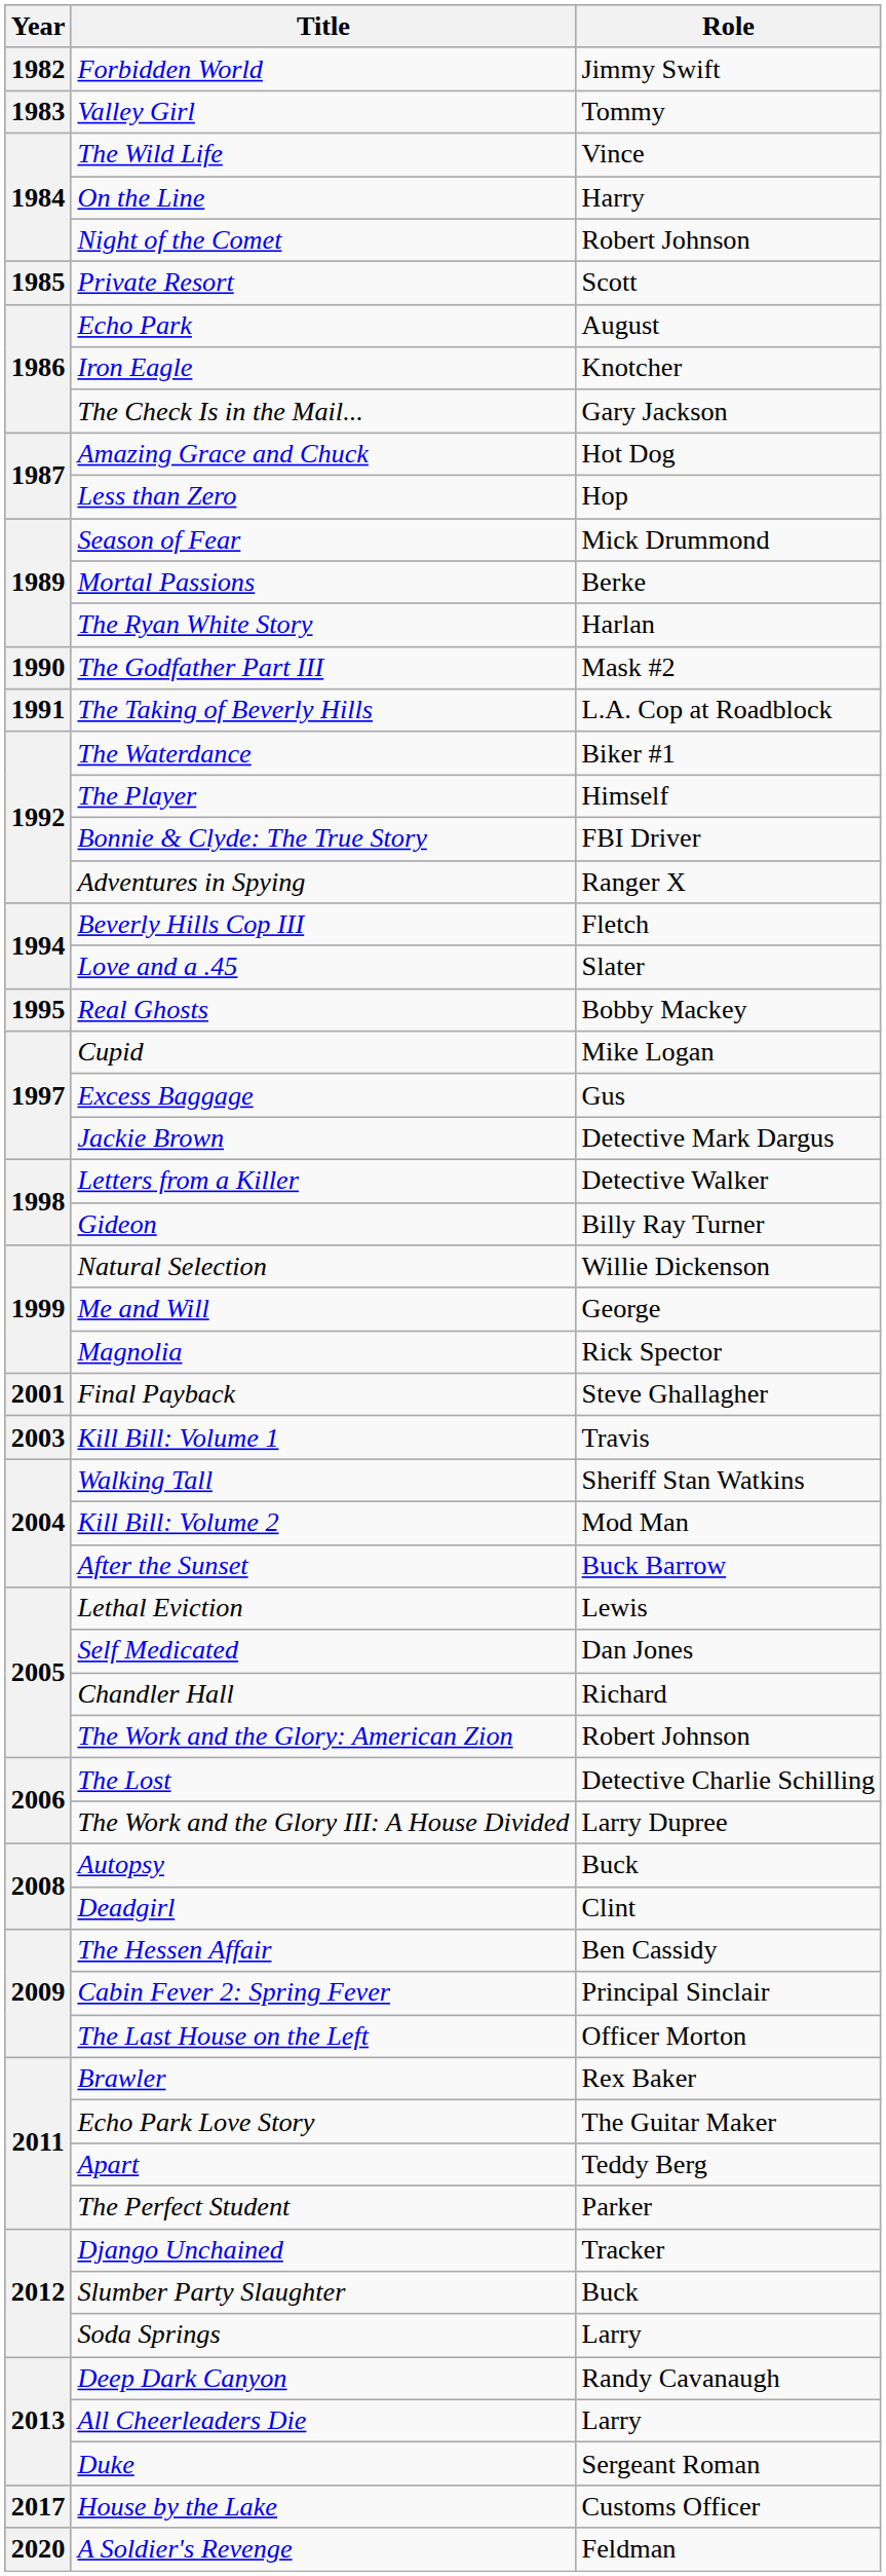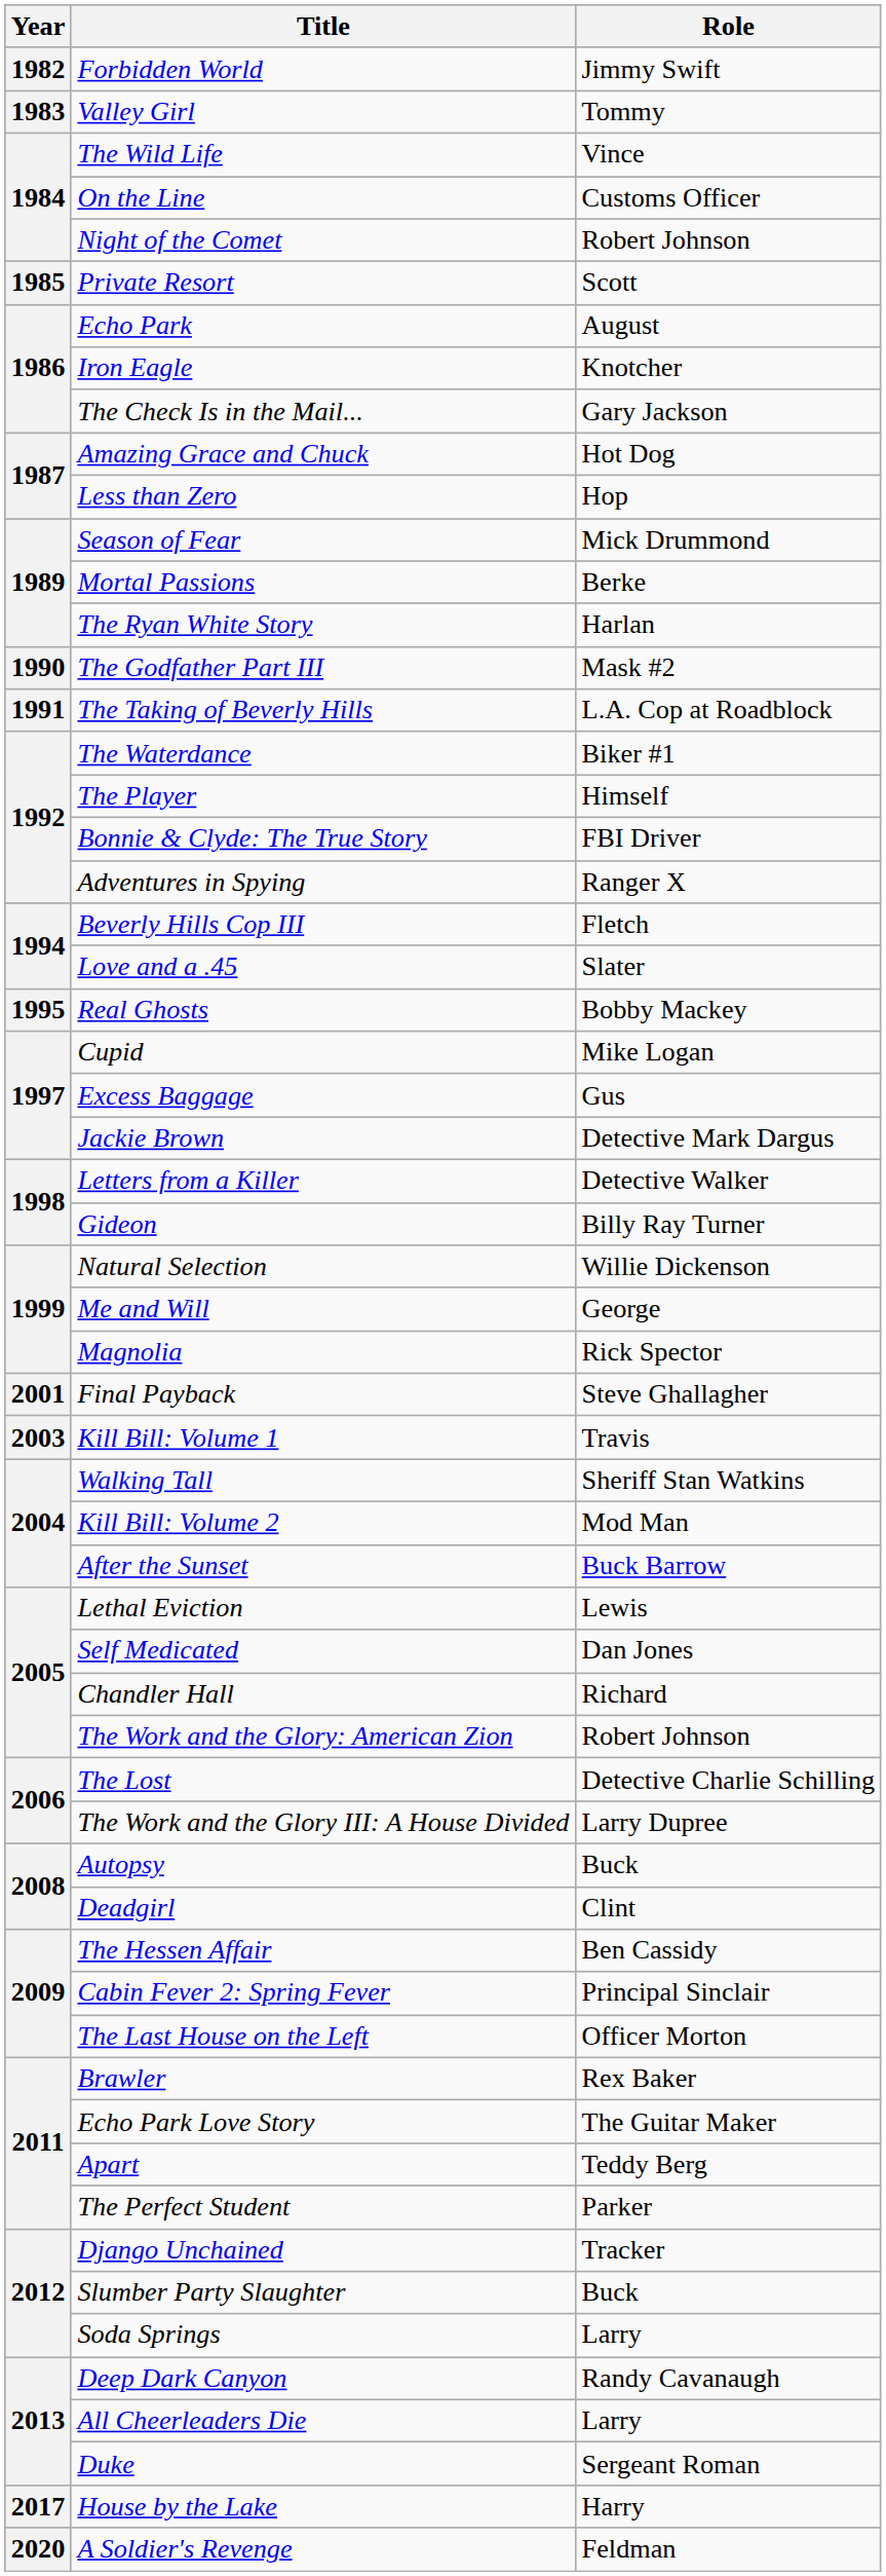On the Line | Role: Harry -> Customs Officer
House by the Lake | Role: Customs Officer -> Harry
